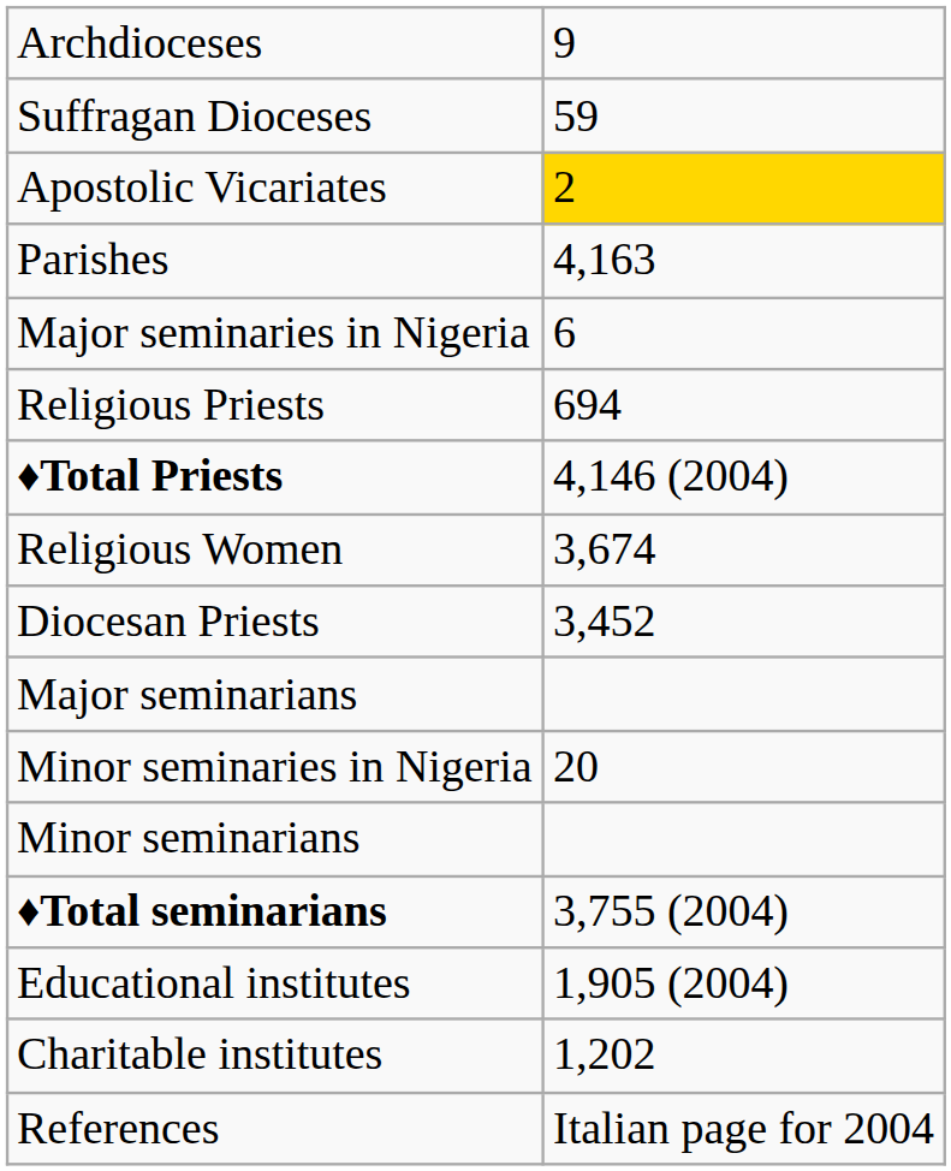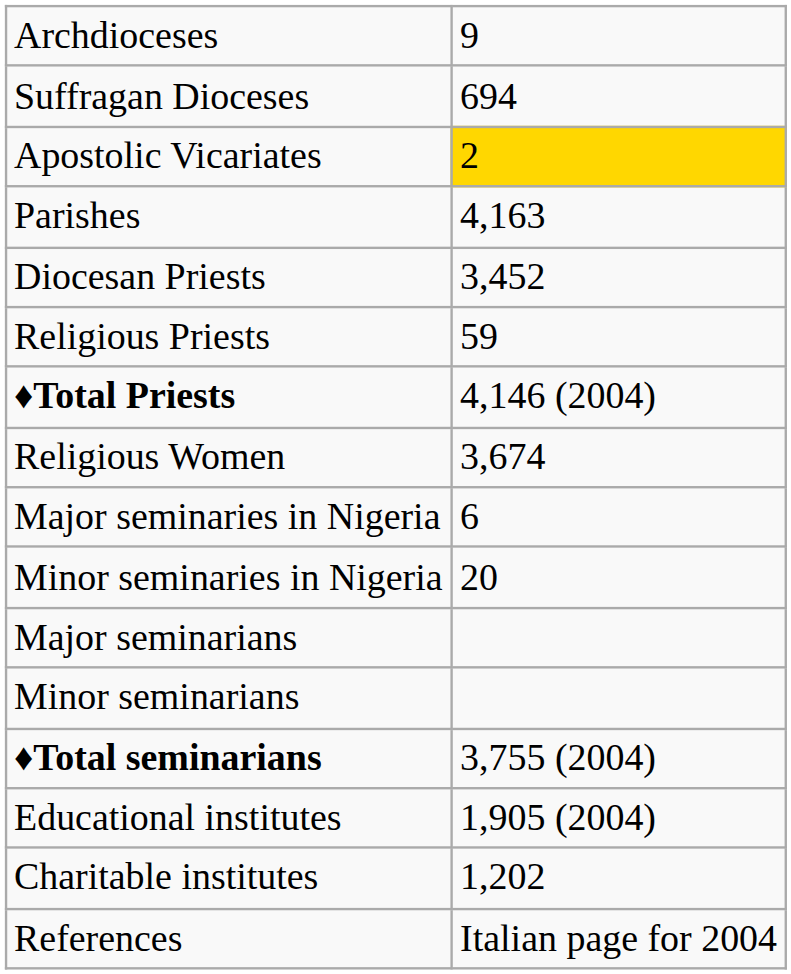Suffragan Dioceses | column 2: 59 -> 694
rows swapped: Diocesan Priests <-> Major seminaries in Nigeria
Religious Priests | column 2: 694 -> 59
rows swapped: Major seminarians <-> Minor seminaries in Nigeria
